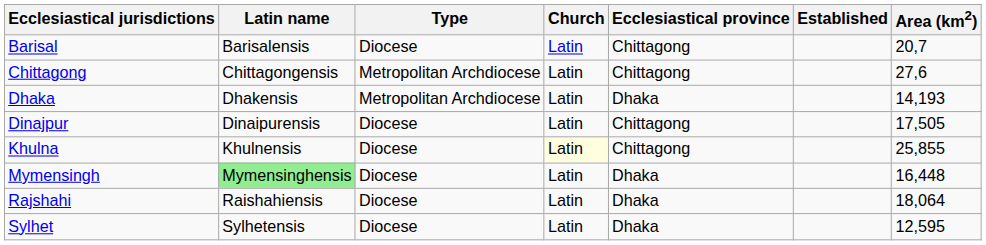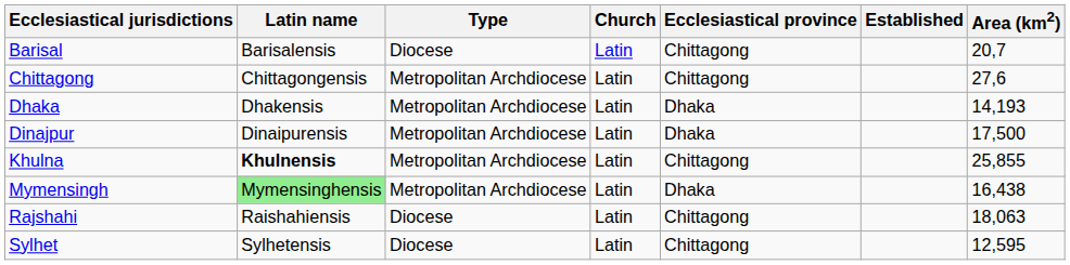Dinajpur | Type: Diocese -> Metropolitan Archdiocese
Dinajpur | Ecclesiastical province: Chittagong -> Dhaka
Dinajpur | Area (km2): 17,505 -> 17,500
Khulna | Latin name: normal -> bold
Khulna | Type: Diocese -> Metropolitan Archdiocese
Khulna | Church: lightyellow background -> no background
Mymensingh | Type: Diocese -> Metropolitan Archdiocese
Mymensingh | Area (km2): 16,448 -> 16,438
Rajshahi | Ecclesiastical province: Dhaka -> Chittagong
Rajshahi | Area (km2): 18,064 -> 18,063
Sylhet | Ecclesiastical province: Dhaka -> Chittagong
